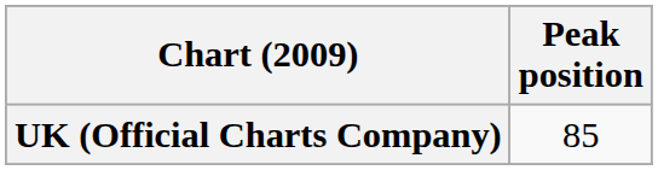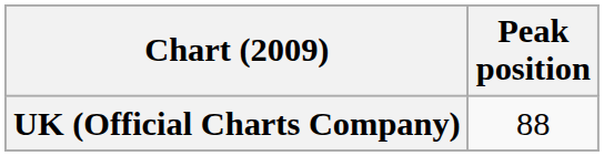UK (Official Charts Company) | Peak position: 85 -> 88
